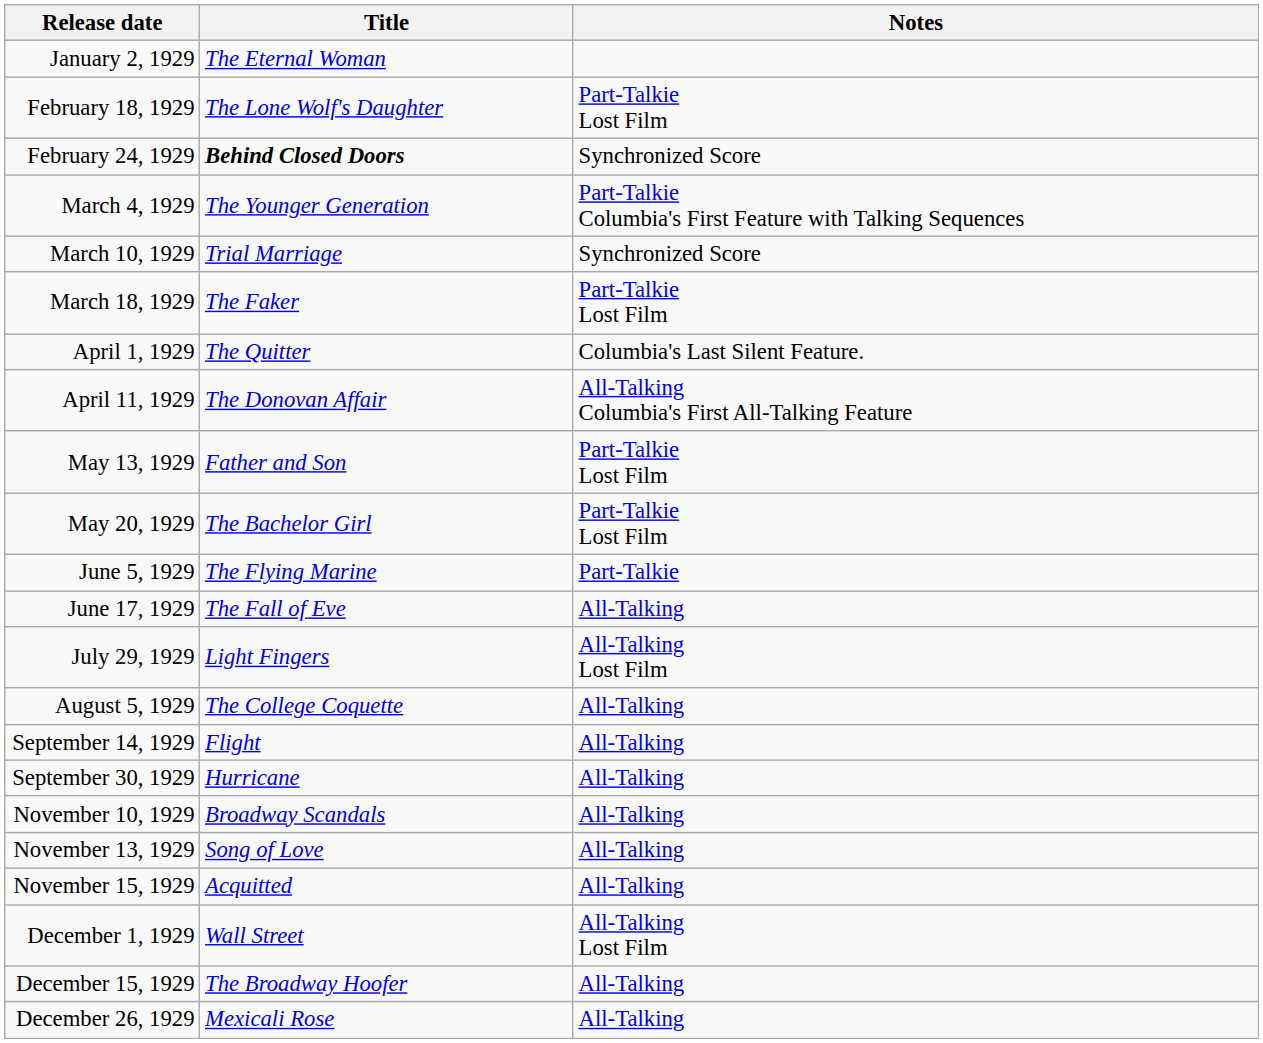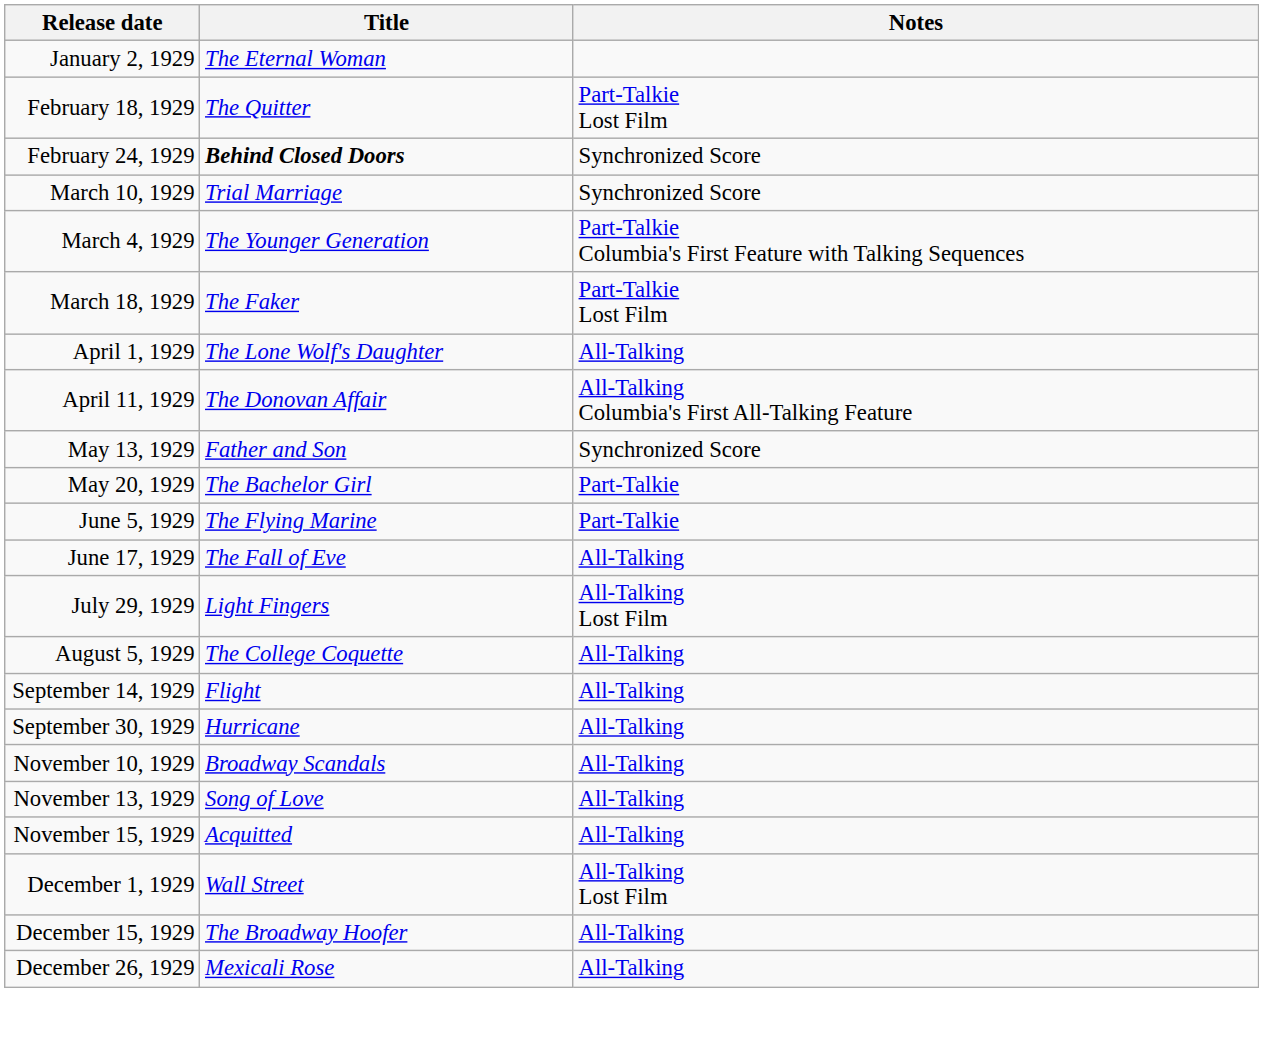February 18, 1929 | Title: The Lone Wolf's Daughter -> The Quitter
rows swapped: March 4, 1929 <-> March 10, 1929
April 1, 1929 | Title: The Quitter -> The Lone Wolf's Daughter
April 1, 1929 | Notes: Columbia's Last Silent Feature. -> All-Talking
May 13, 1929 | Notes: Part-Talkie Lost Film -> Synchronized Score
May 20, 1929 | Notes: Part-Talkie Lost Film -> Part-Talkie
